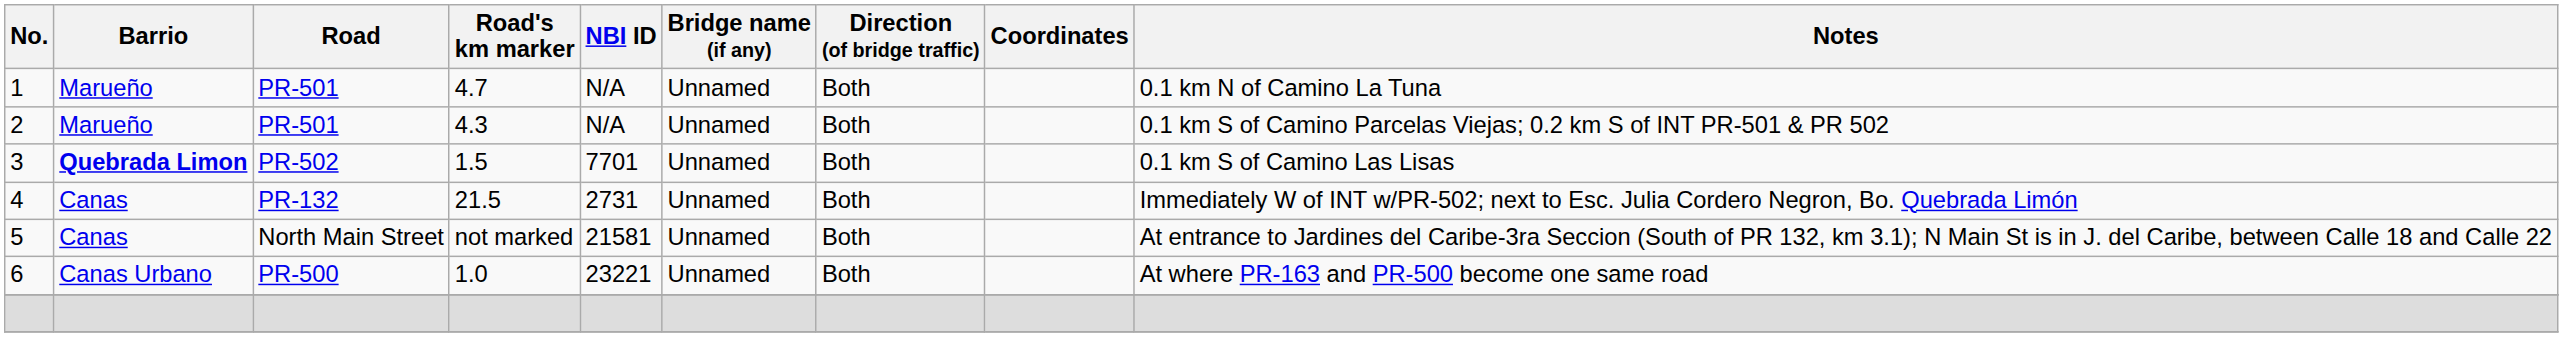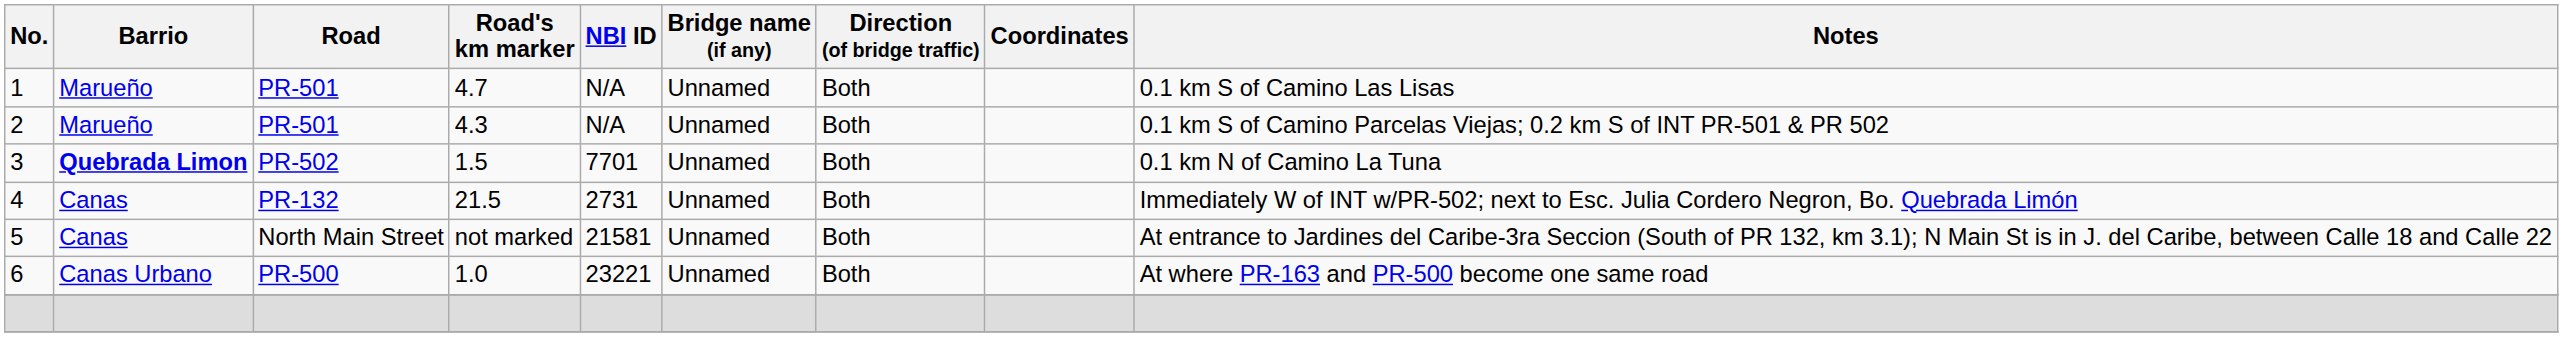1 | Notes: 0.1 km N of Camino La Tuna -> 0.1 km S of Camino Las Lisas
3 | Notes: 0.1 km S of Camino Las Lisas -> 0.1 km N of Camino La Tuna
